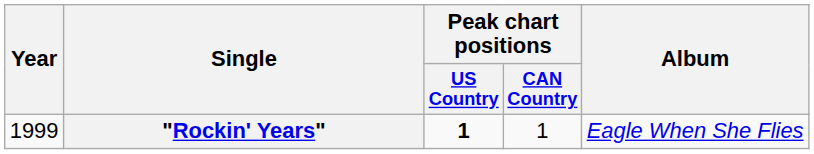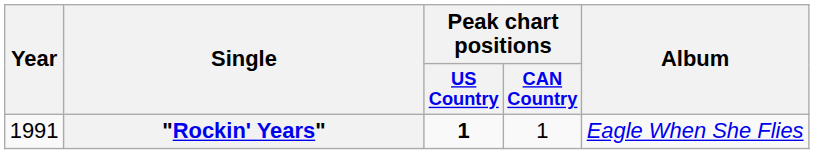"Rockin' Years" | Year: 1999 -> 1991
